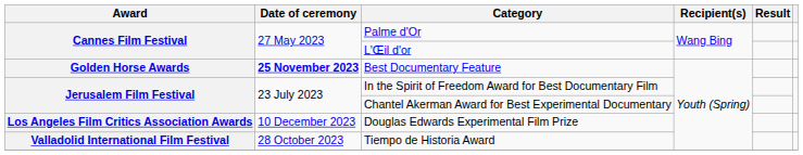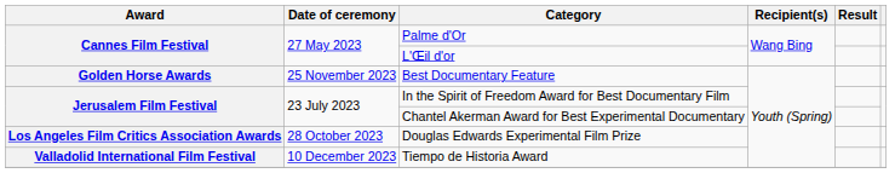Best Documentary Feature | Date of ceremony: bold -> normal
Douglas Edwards Experimental Film Prize | Date of ceremony: 10 December 2023 -> 28 October 2023
Tiempo de Historia Award | Date of ceremony: 28 October 2023 -> 10 December 2023
